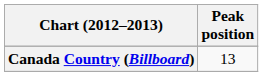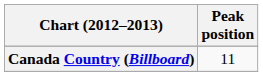Canada Country (Billboard) | Peak position: 13 -> 11
